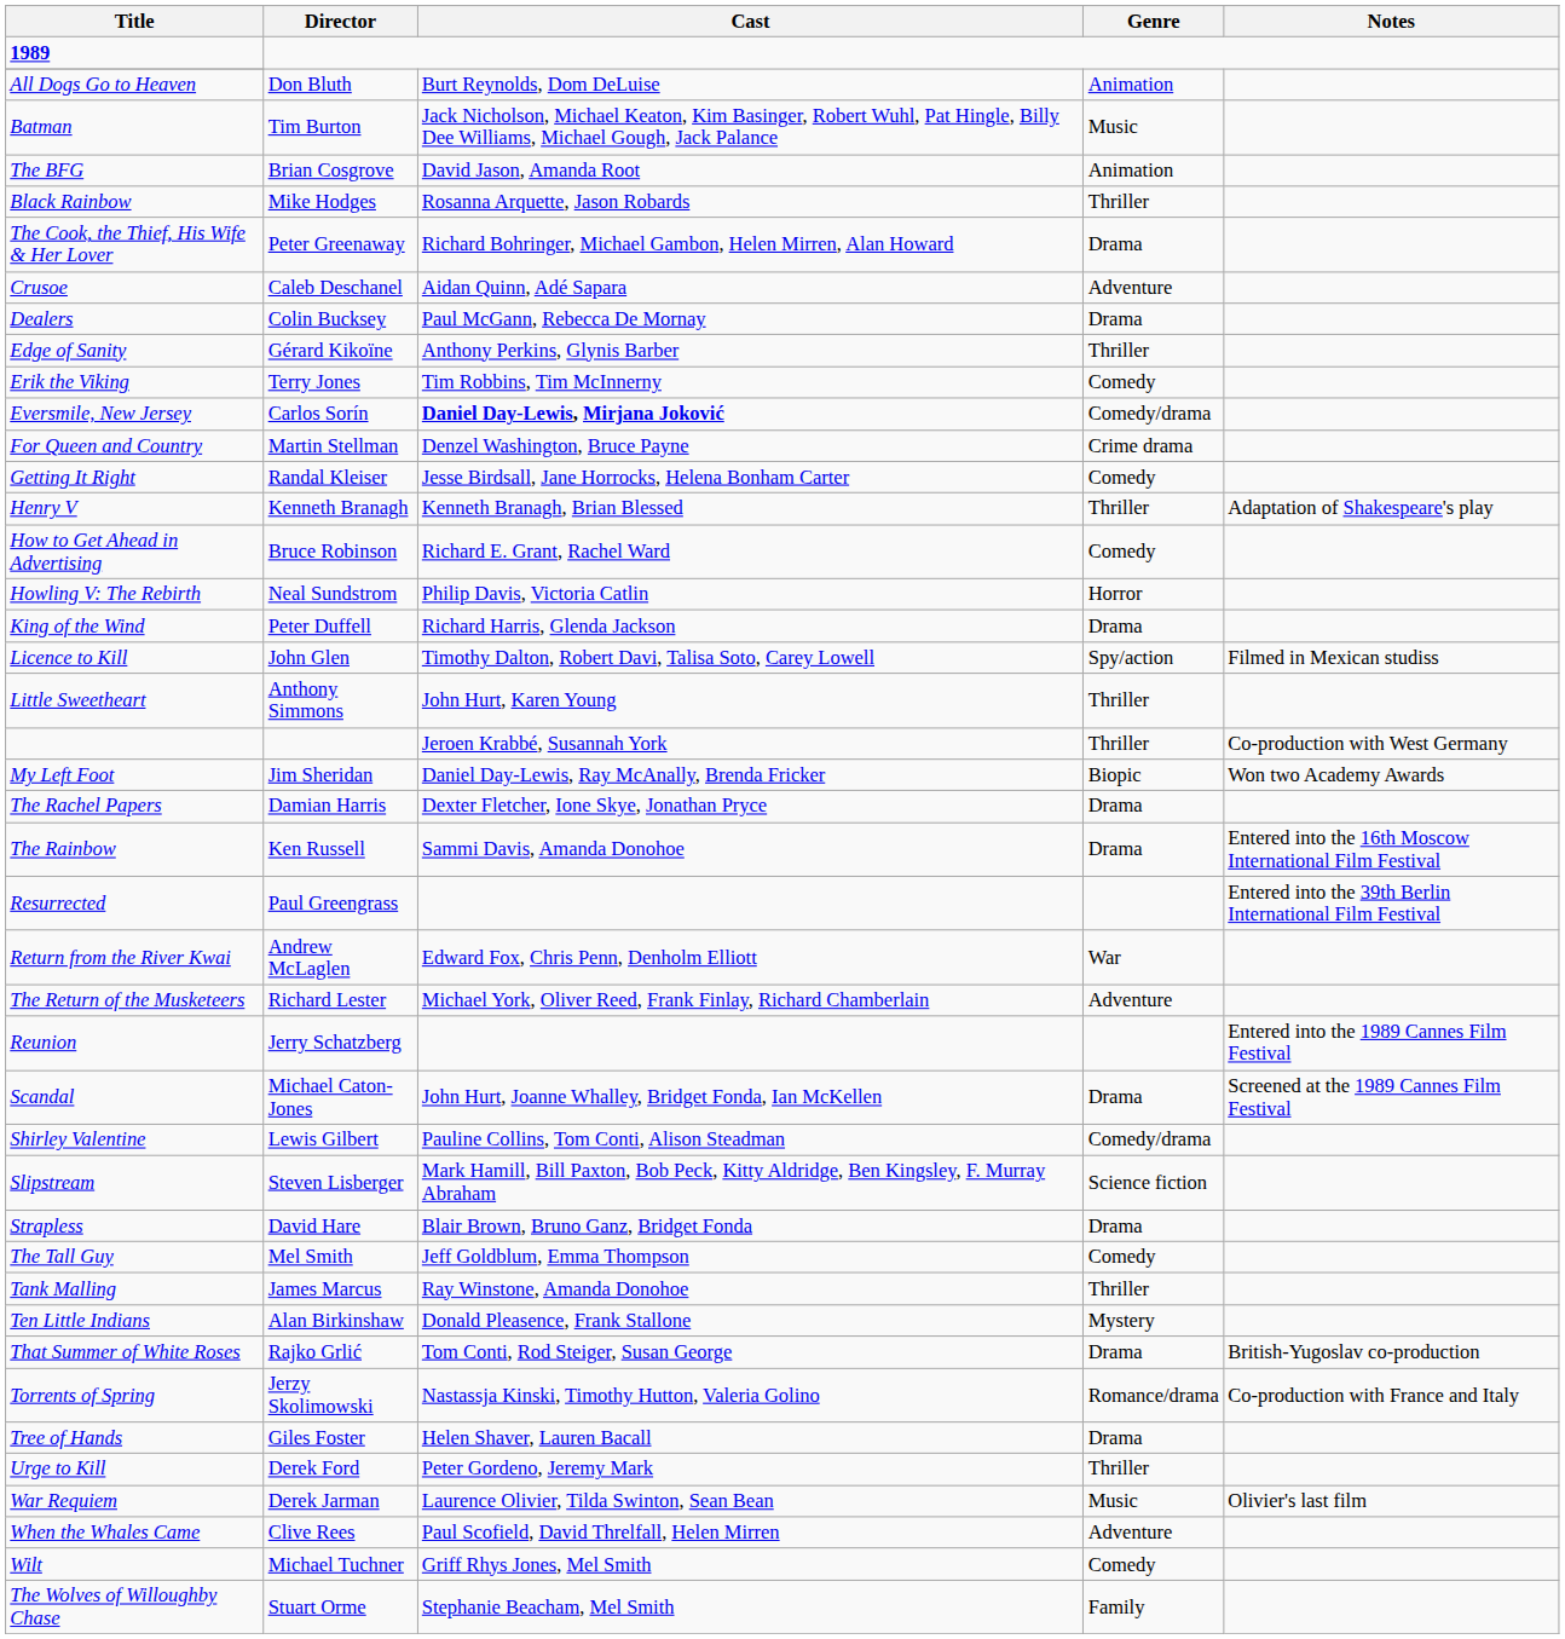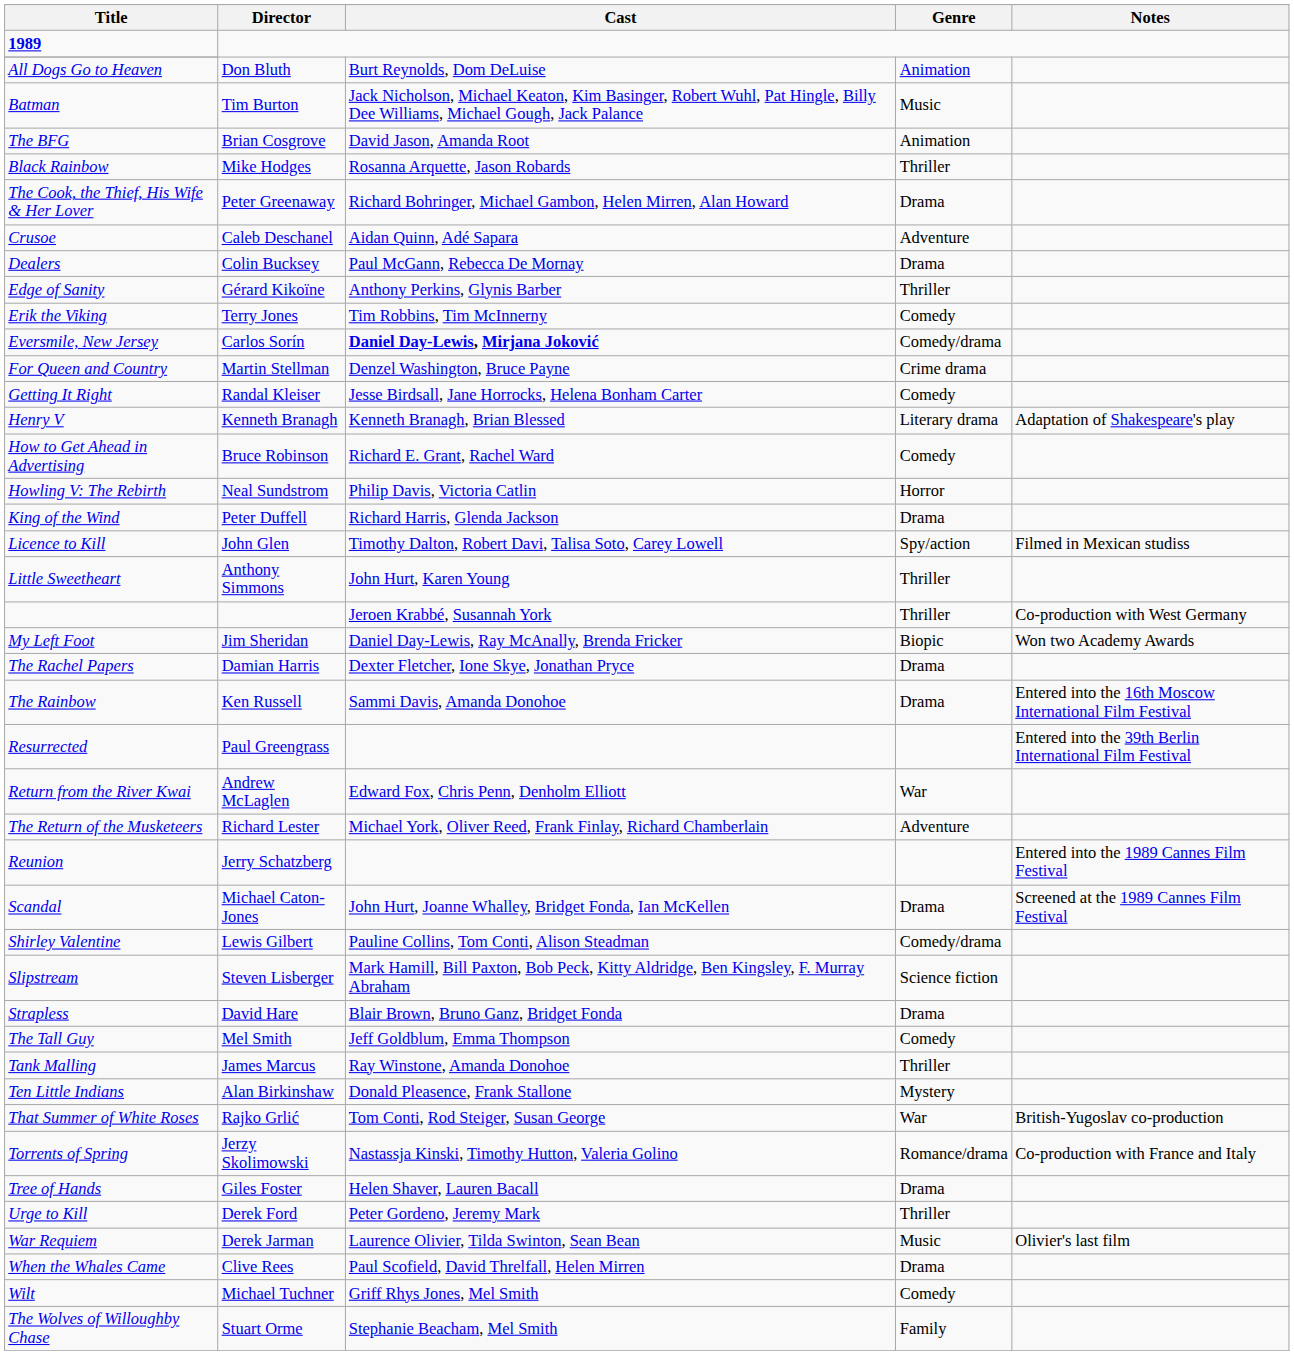Henry V | Genre: Thriller -> Literary drama
That Summer of White Roses | Genre: Drama -> War
When the Whales Came | Genre: Adventure -> Drama
